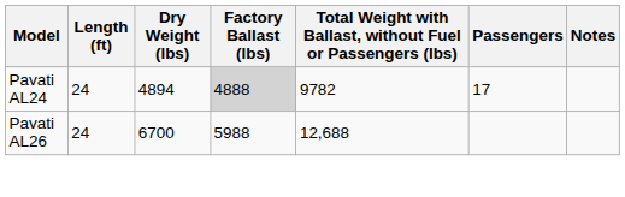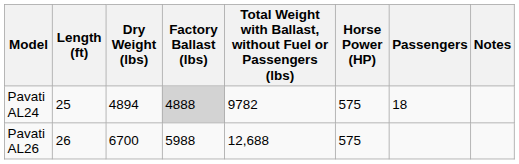+ column: Horse Power (HP) | 575 | 575
Pavati AL24 | Length (ft): 24 -> 25
Pavati AL24 | Passengers: 17 -> 18
Pavati AL26 | Length (ft): 24 -> 26
